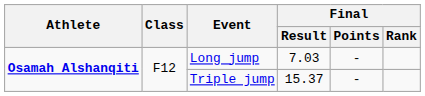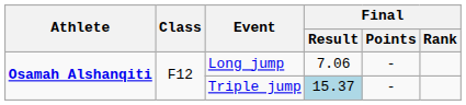Long jump | Final / Result: 7.03 -> 7.06
Triple jump | Final / Result: no background -> lightblue background
